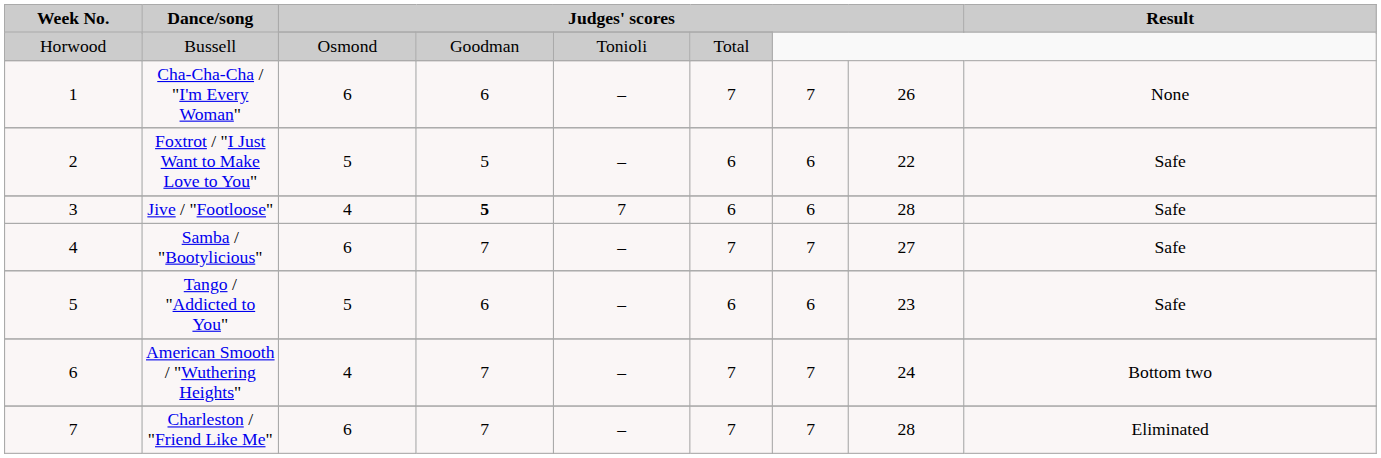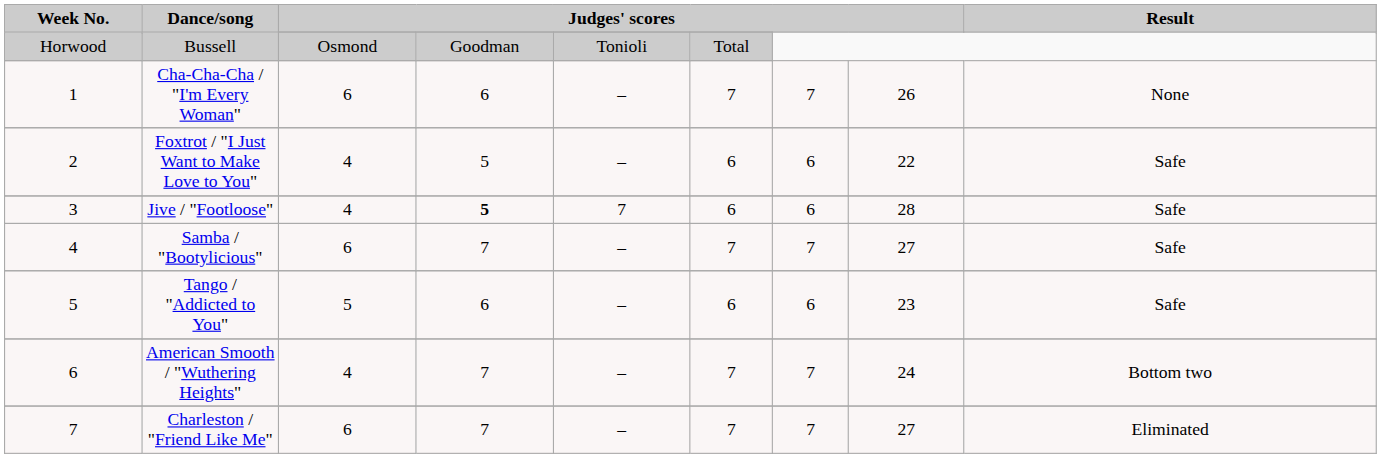Foxtrot / "I Just Want to Make Love to You" | column 3: 5 -> 4
Charleston / "Friend Like Me" | column 8: 28 -> 27
